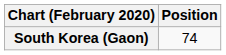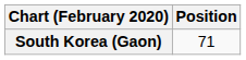South Korea (Gaon) | Position: 74 -> 71
